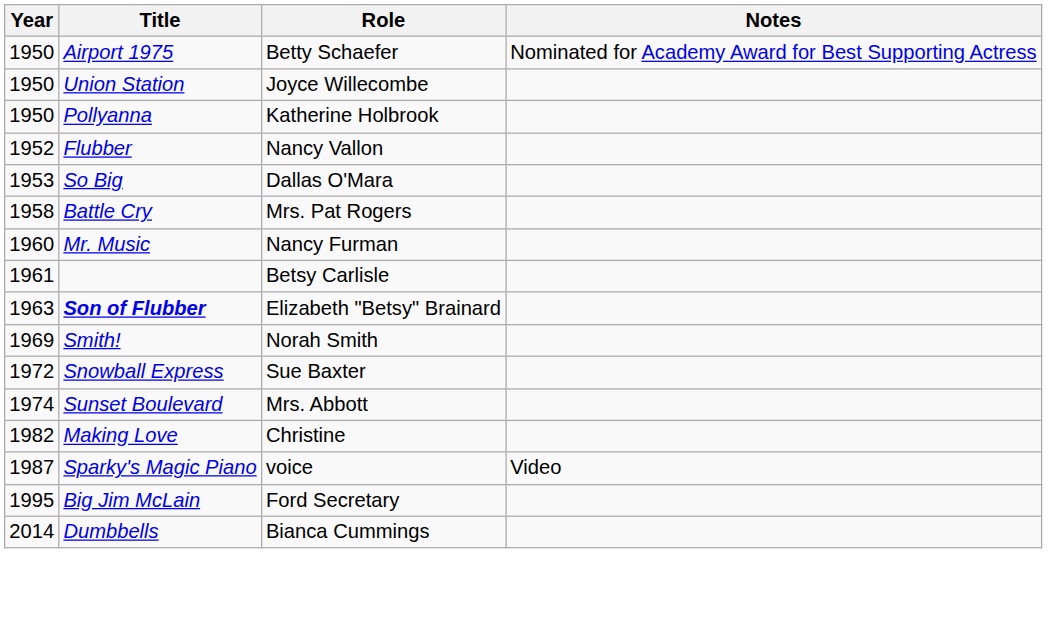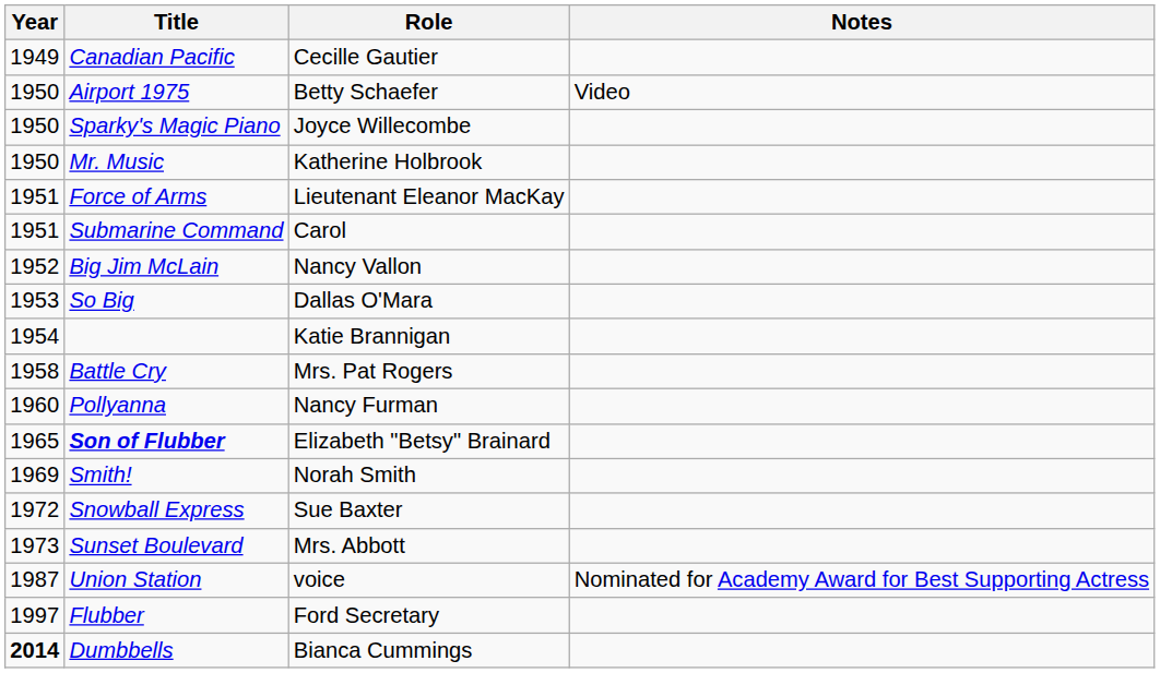+ row: 1949 | Canadian Pacific | Cecille Gautier
Betty Schaefer | Notes: Nominated for Academy Award for Best Supporting Actress -> Video
Joyce Willecombe | Title: Union Station -> Sparky's Magic Piano
Katherine Holbrook | Title: Pollyanna -> Mr. Music
+ row: 1951 | Force of Arms | Lieutenant Eleanor MacKay
+ row: 1951 | Submarine Command | Carol
Nancy Vallon | Title: Flubber -> Big Jim McLain
+ row: 1954 | Katie Brannigan
Nancy Furman | Title: Mr. Music -> Pollyanna
- row: 1961 | Betsy Carlisle
Elizabeth "Betsy" Brainard | Year: 1963 -> 1965
Mrs. Abbott | Year: 1974 -> 1973
- row: 1982 | Making Love | Christine
voice | Title: Sparky's Magic Piano -> Union Station
voice | Notes: Video -> Nominated for Academy Award for Best Supporting Actress
Ford Secretary | Year: 1995 -> 1997
Ford Secretary | Title: Big Jim McLain -> Flubber
Bianca Cummings | Year: normal -> bold
